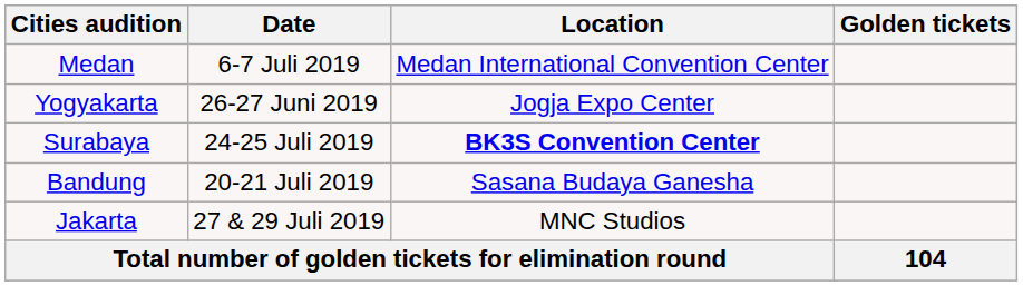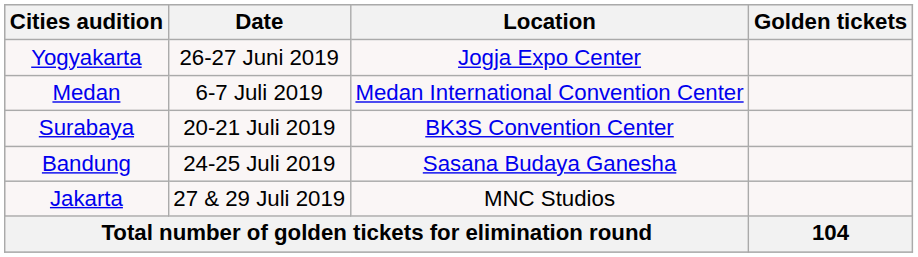rows swapped: Yogyakarta <-> Medan
Surabaya | Date: 24-25 Juli 2019 -> 20-21 Juli 2019
Surabaya | Location: bold -> normal
Bandung | Date: 20-21 Juli 2019 -> 24-25 Juli 2019
